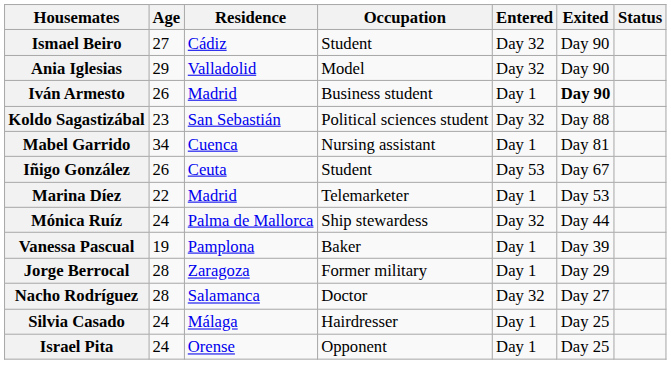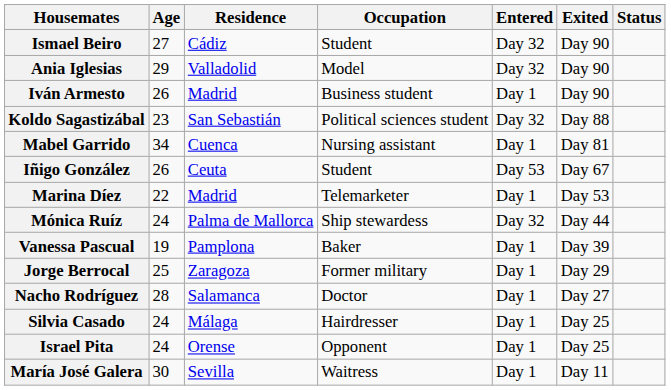Iván Armesto | Exited: bold -> normal
Jorge Berrocal | Age: 28 -> 25
Nacho Rodríguez | Entered: Day 32 -> Day 1
+ row: María José Galera | 30 | Sevilla | Waitress | Day 1 | Day 11
